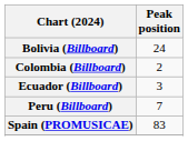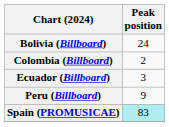Peru (Billboard) | Peak position: 7 -> 9
Spain (PROMUSICAE) | Peak position: no background -> paleturquoise background
